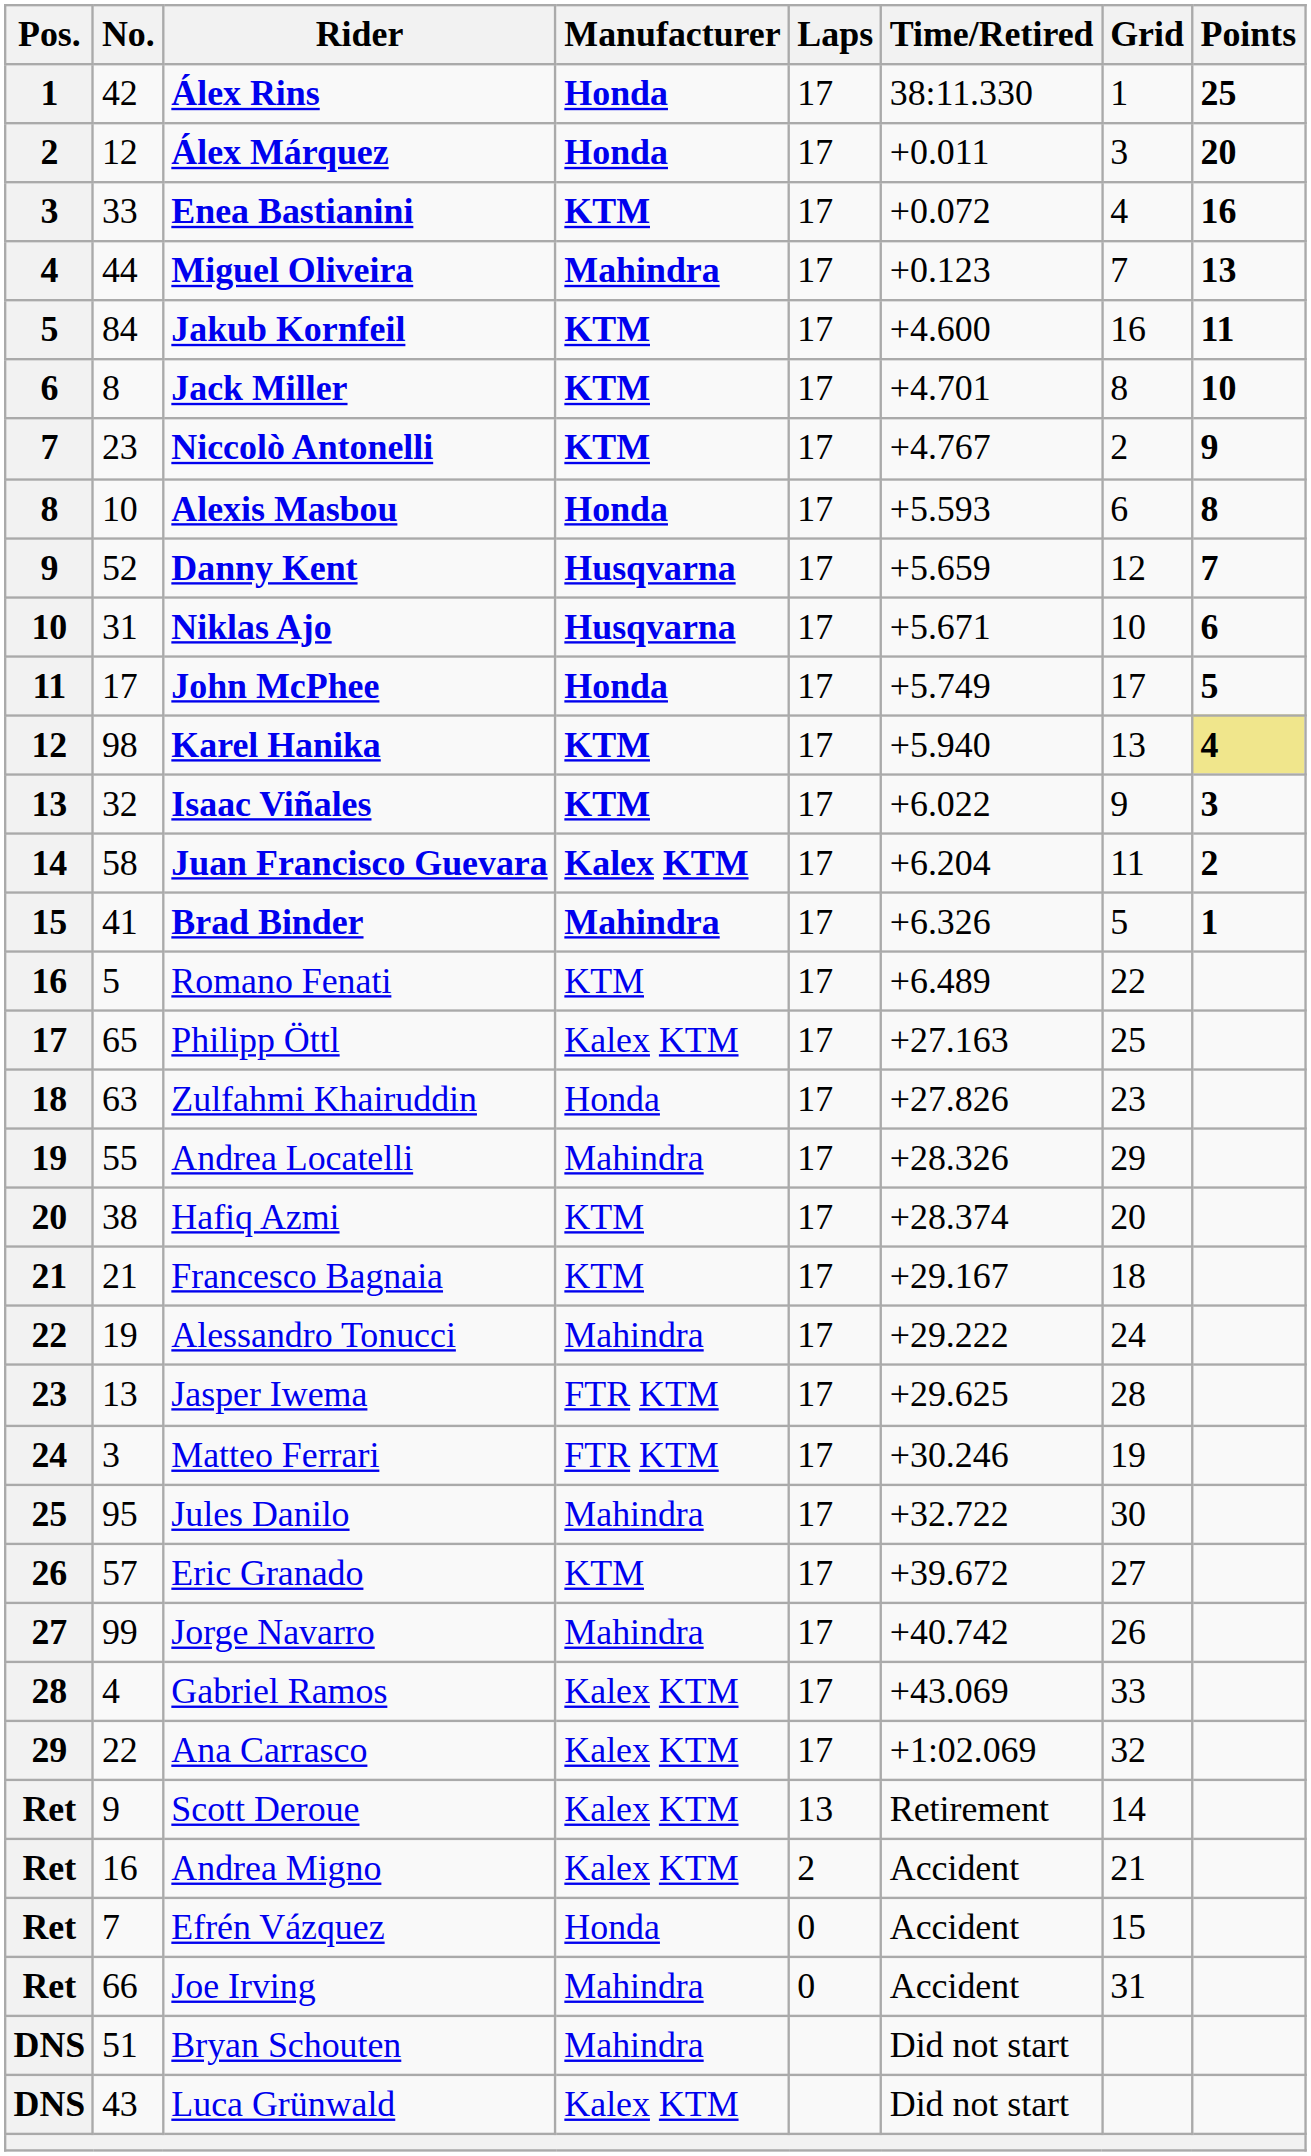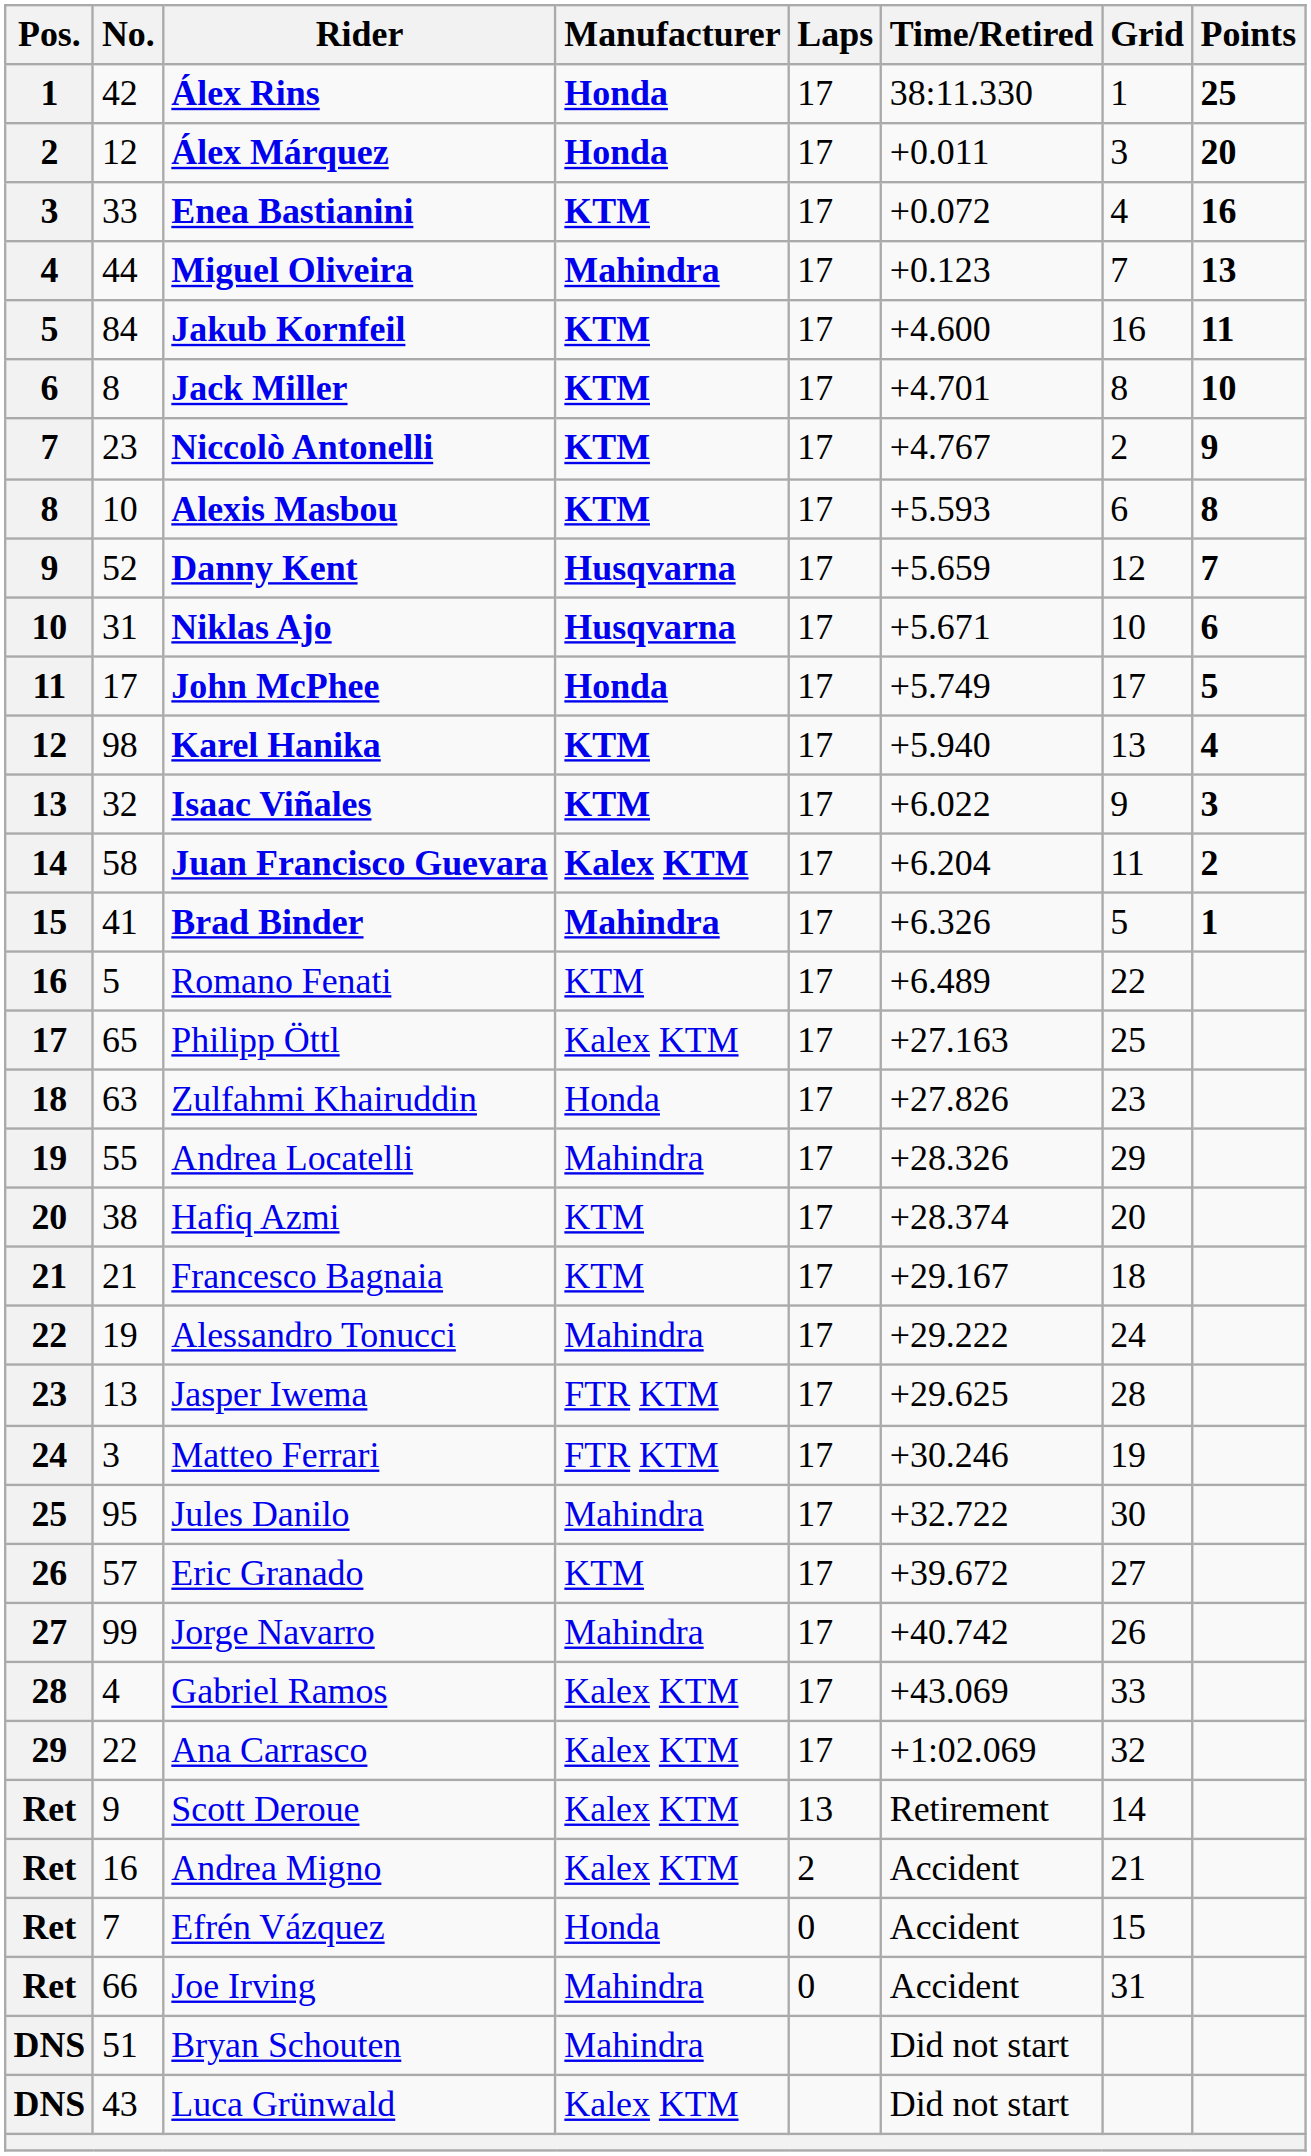Alexis Masbou | Manufacturer: Honda -> KTM
Karel Hanika | Points: khaki background -> no background
